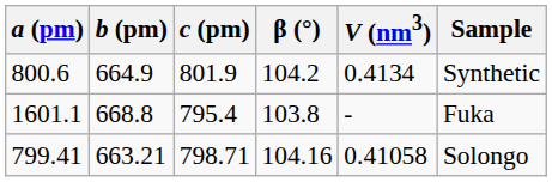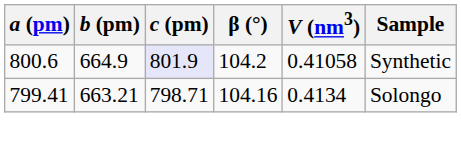800.6 | c (pm): no background -> lavender background
800.6 | V (nm3): 0.4134 -> 0.41058
- row: 1601.1 | 668.8 | 795.4 | 103.8 | - | Fuka
799.41 | V (nm3): 0.41058 -> 0.4134
